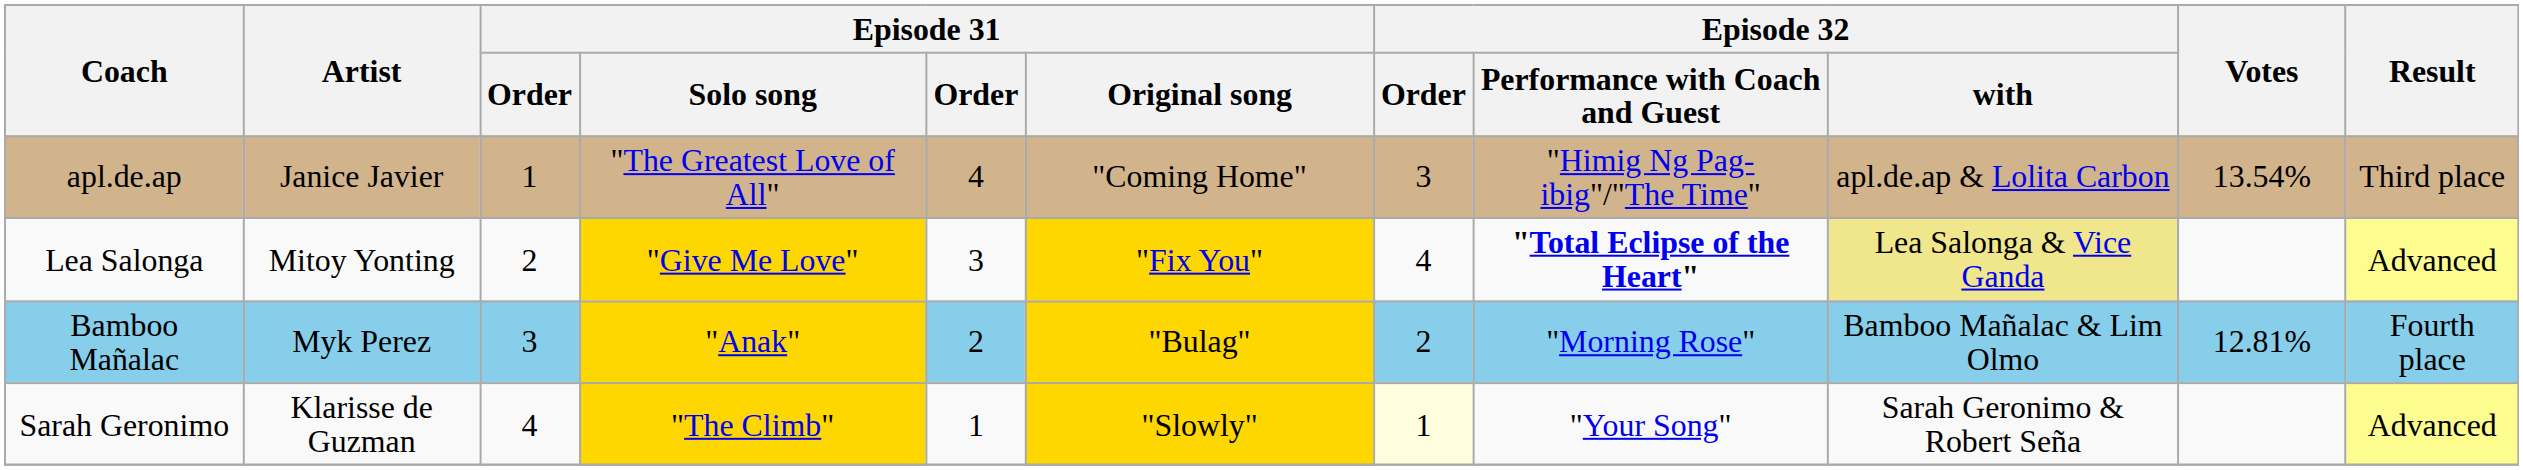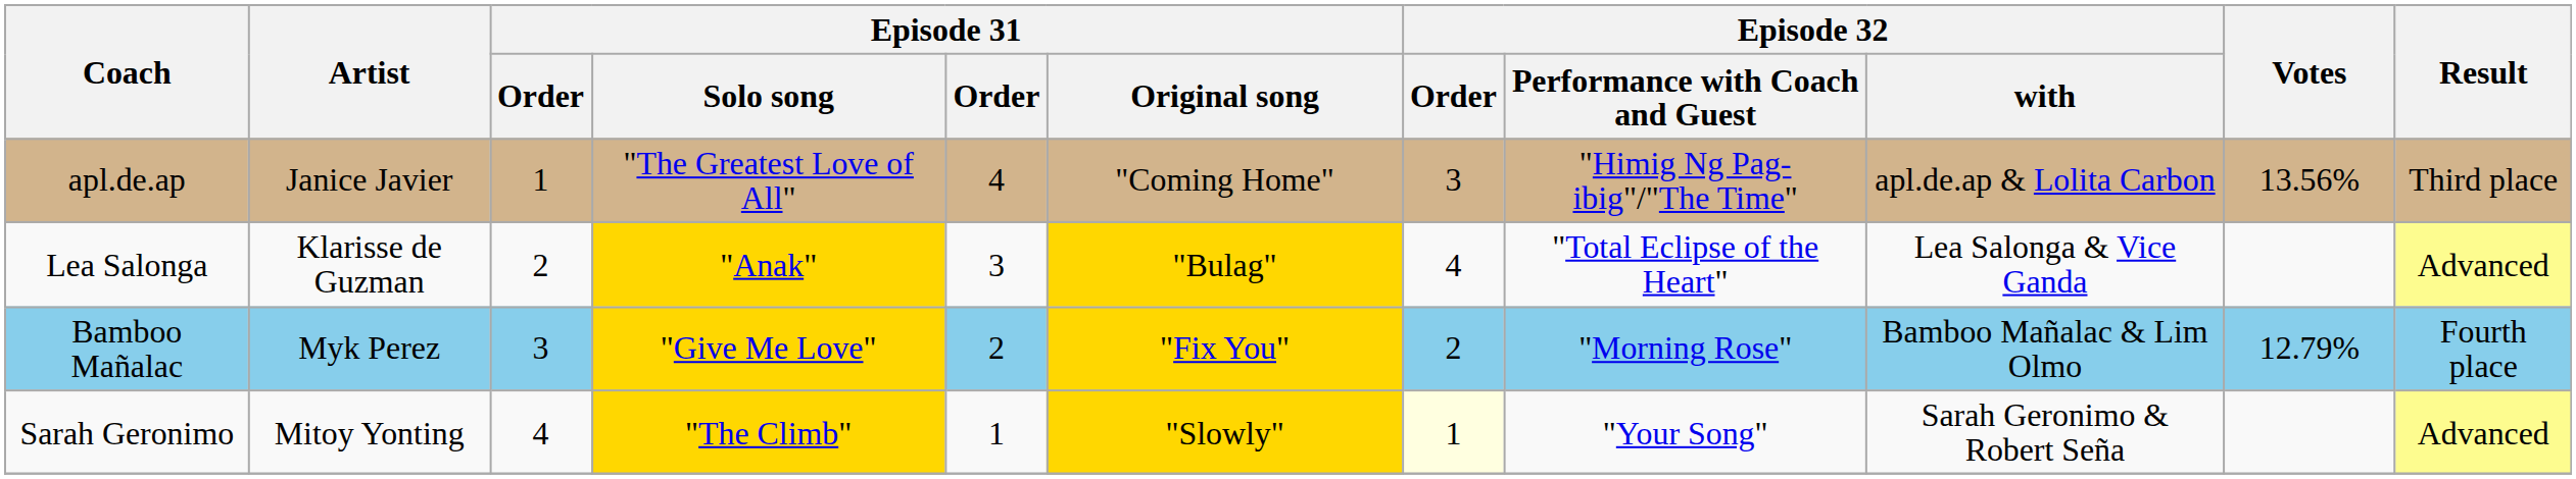apl.de.ap | Votes: 13.54% -> 13.56%
Lea Salonga | Artist: Mitoy Yonting -> Klarisse de Guzman
Lea Salonga | Episode 31 / Solo song: "Give Me Love" -> "Anak"
Lea Salonga | Episode 31 / Original song: "Fix You" -> "Bulag"
Lea Salonga | Episode 32 / Performance with Coach and Guest: bold -> normal
Lea Salonga | Episode 32 / with: khaki background -> no background
Bamboo Mañalac | Episode 31 / Solo song: "Anak" -> "Give Me Love"
Bamboo Mañalac | Episode 31 / Original song: "Bulag" -> "Fix You"
Bamboo Mañalac | Votes: 12.81% -> 12.79%
Sarah Geronimo | Artist: Klarisse de Guzman -> Mitoy Yonting
